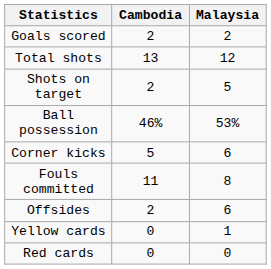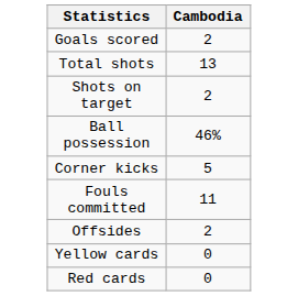- column: Malaysia | 2 | 12 | 5 | 53% | 6 | 8 | 6 | 1 | 0
